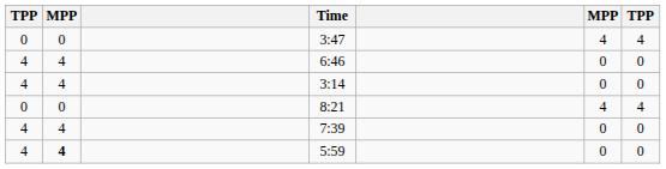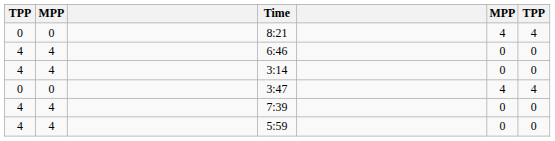rows swapped: 3:47 <-> 8:21
5:59 | column 2: bold -> normal
